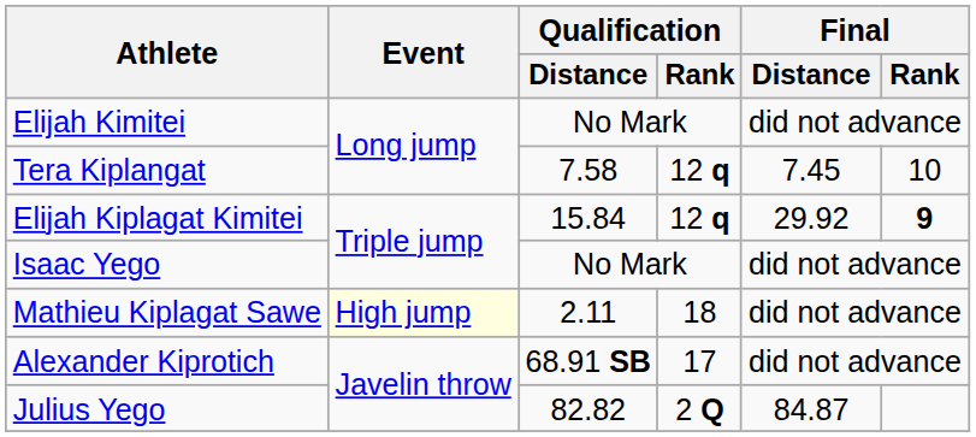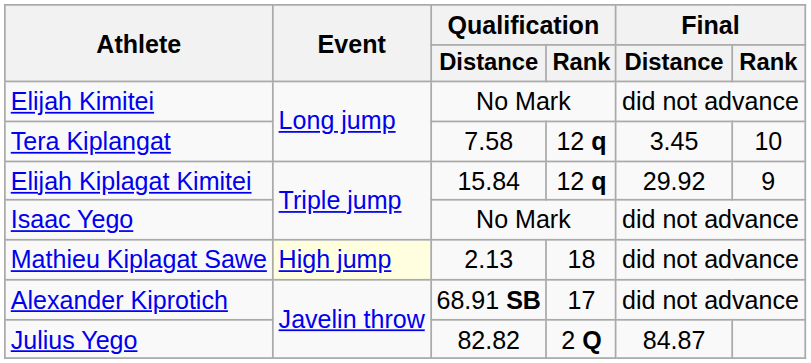Tera Kiplangat | Final / Distance: 7.45 -> 3.45
Elijah Kiplagat Kimitei | Final / Rank: bold -> normal
Mathieu Kiplagat Sawe | Qualification / Distance: 2.11 -> 2.13
